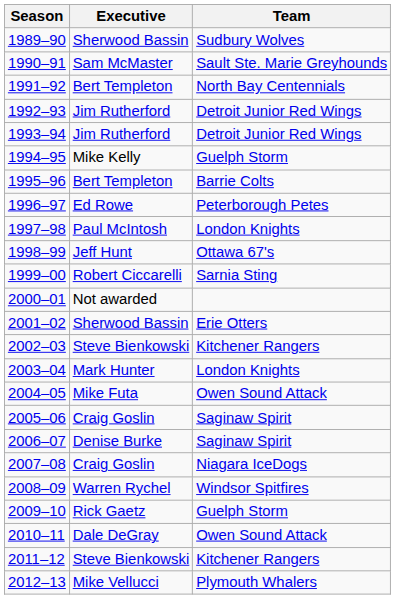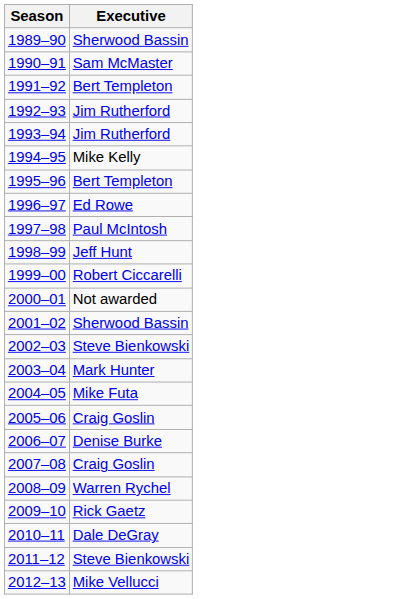- column: Team | Sudbury Wolves | Sault Ste. Marie Greyhounds | North Bay Centennials | Detroit Junior Red Wings | Detroit Junior Red Wings | Guelph Storm | Barrie Colts | Peterborough Petes | London Knights | Ottawa 67's | Sarnia Sting | Erie Otters | Kitchener Rangers | London Knights | Owen Sound Attack | Saginaw Spirit | Saginaw Spirit | Niagara IceDogs | Windsor Spitfires | Guelph Storm | Owen Sound Attack | Kitchener Rangers | Plymouth Whalers
